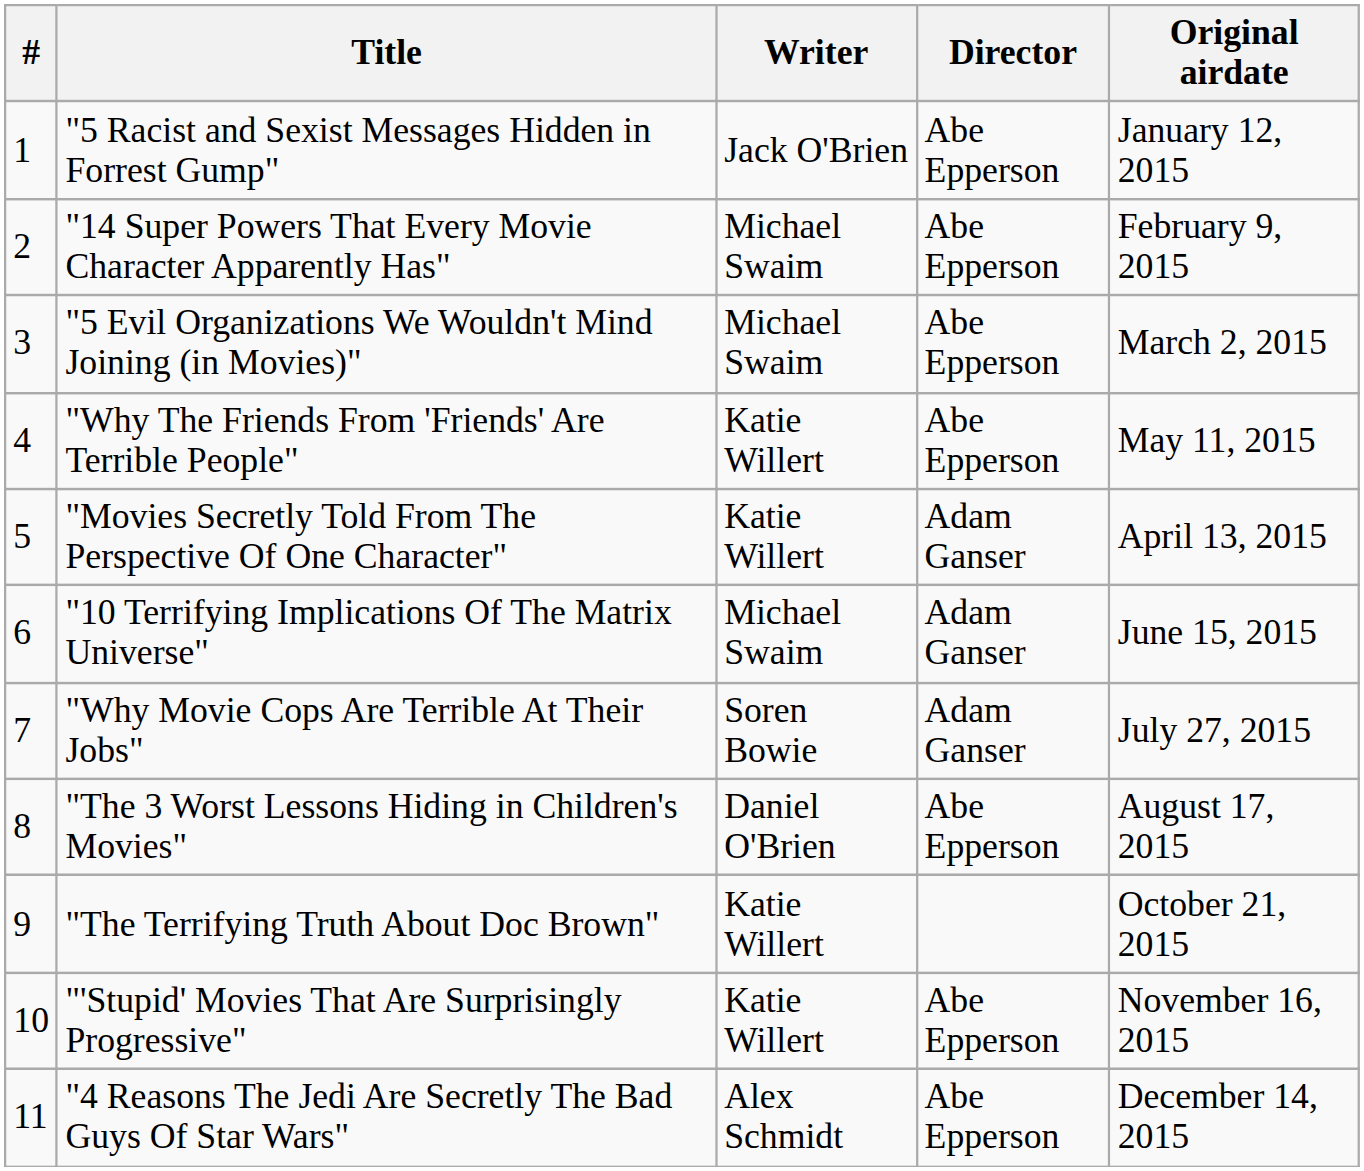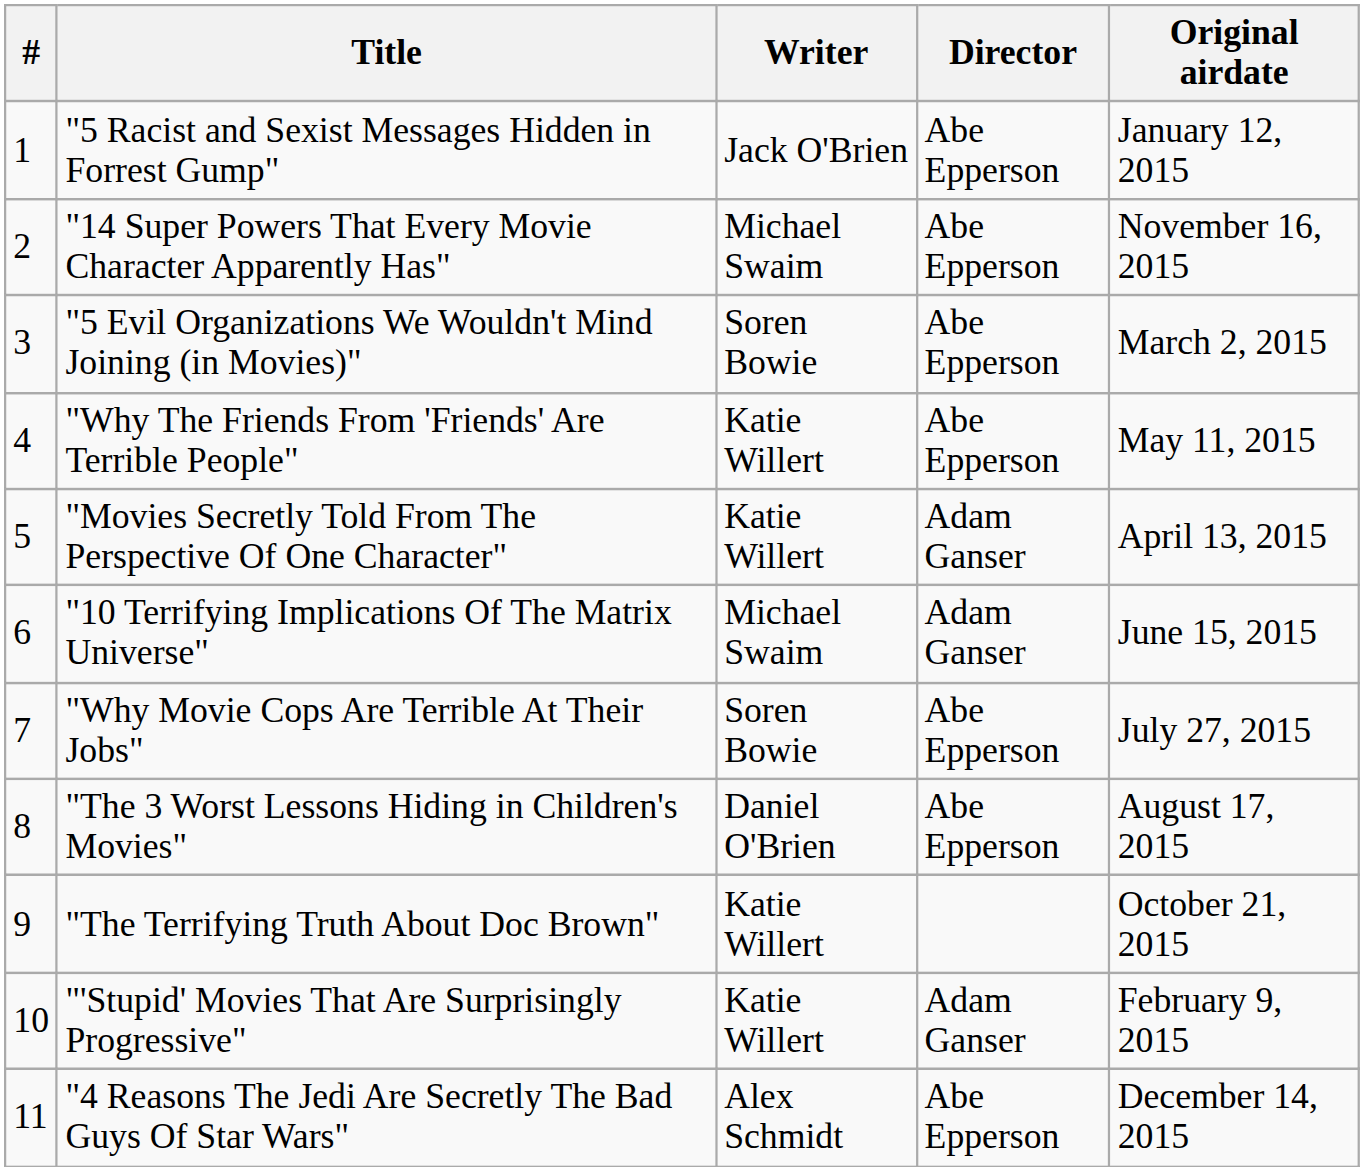"14 Super Powers That Every Movie Character Apparently Has" | Original airdate: February 9, 2015 -> November 16, 2015
"5 Evil Organizations We Wouldn't Mind Joining (in Movies)" | Writer: Michael Swaim -> Soren Bowie
"Why Movie Cops Are Terrible At Their Jobs" | Director: Adam Ganser -> Abe Epperson
"'Stupid' Movies That Are Surprisingly Progressive" | Director: Abe Epperson -> Adam Ganser
"'Stupid' Movies That Are Surprisingly Progressive" | Original airdate: November 16, 2015 -> February 9, 2015
